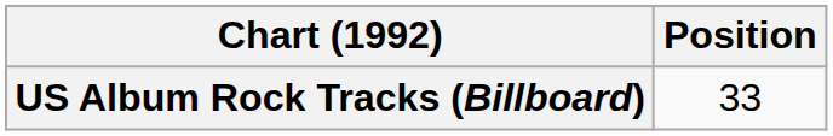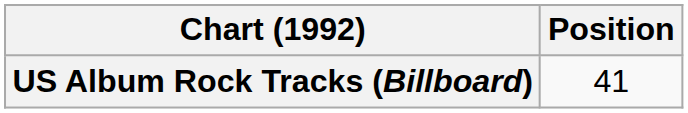US Album Rock Tracks (Billboard) | Position: 33 -> 41
